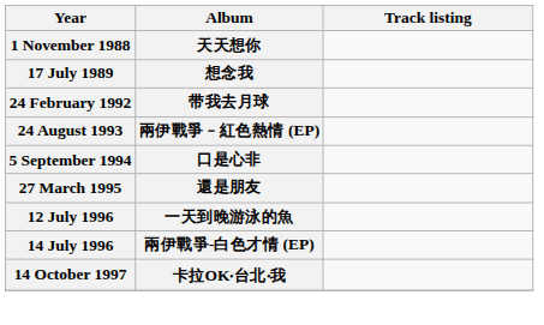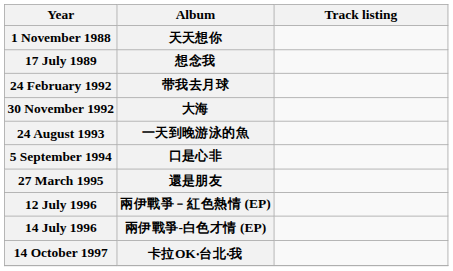+ row: 30 November 1992 | 大海
24 August 1993 | Album: 兩伊戰爭﹣紅色熱情 (EP) -> 一天到晚游泳的魚
12 July 1996 | Album: 一天到晚游泳的魚 -> 兩伊戰爭﹣紅色熱情 (EP)
